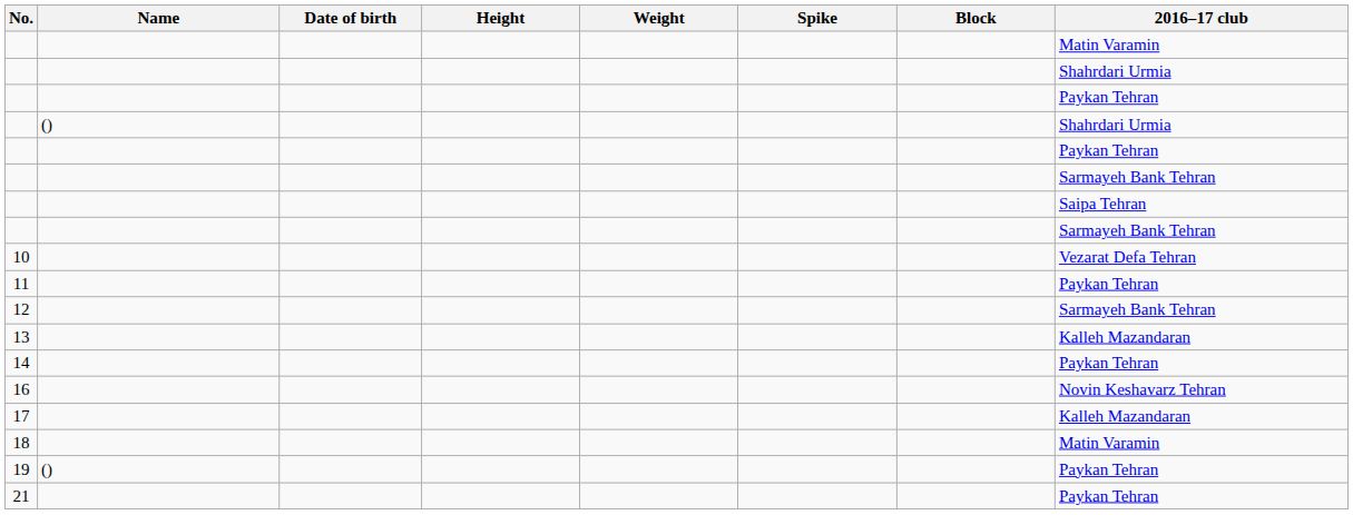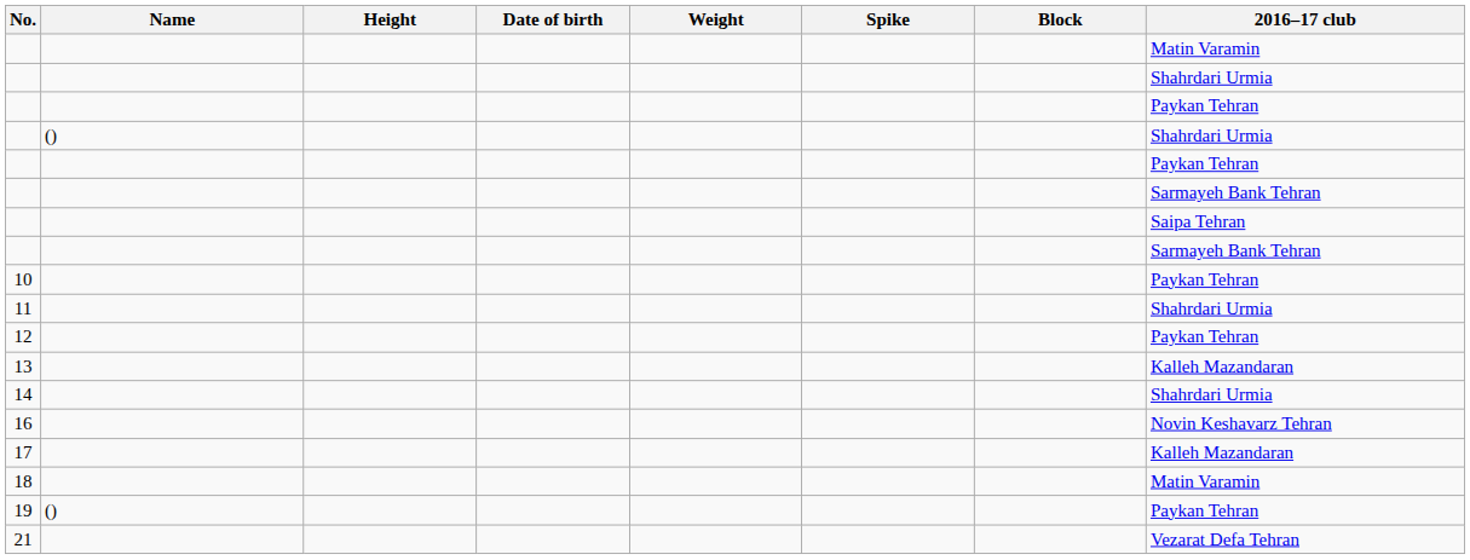columns swapped: Date of birth <-> Height
10 | 2016–17 club: Vezarat Defa Tehran -> Paykan Tehran
11 | 2016–17 club: Paykan Tehran -> Shahrdari Urmia
12 | 2016–17 club: Sarmayeh Bank Tehran -> Paykan Tehran
14 | 2016–17 club: Paykan Tehran -> Shahrdari Urmia
21 | 2016–17 club: Paykan Tehran -> Vezarat Defa Tehran
